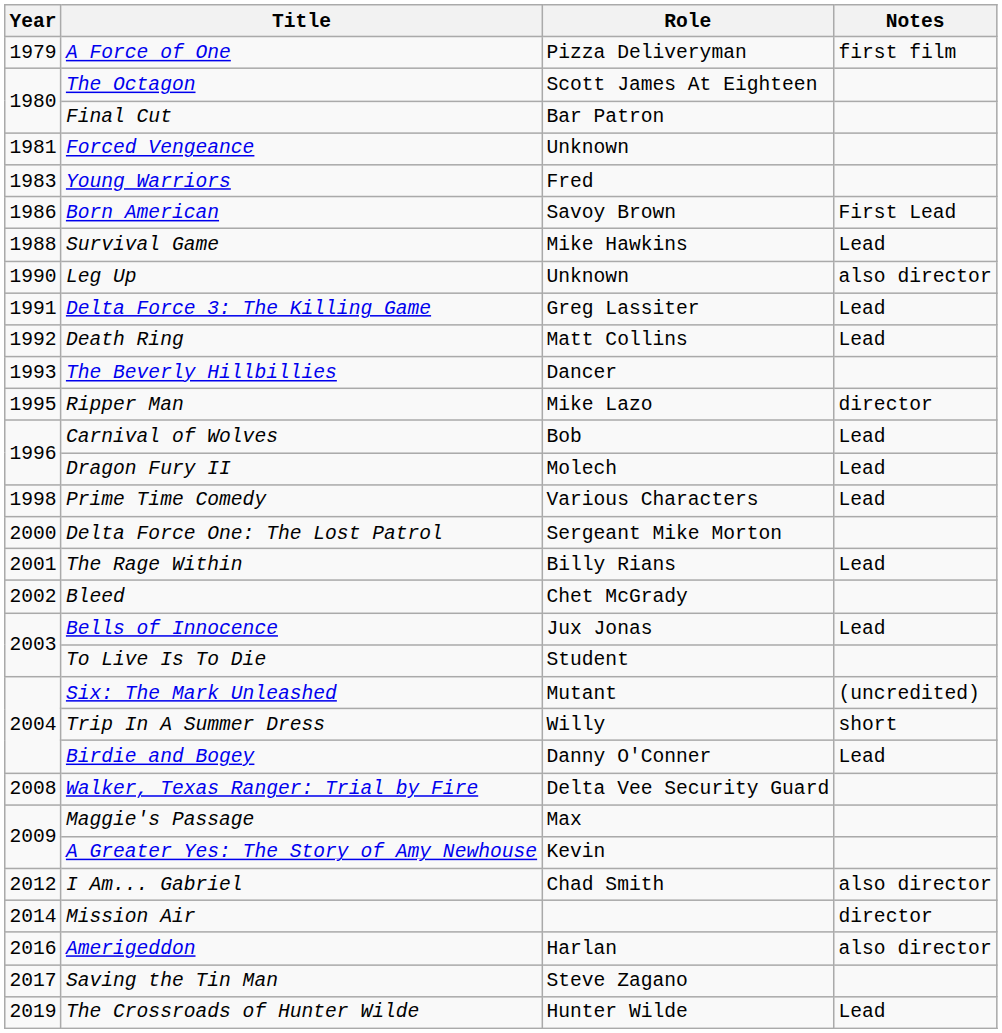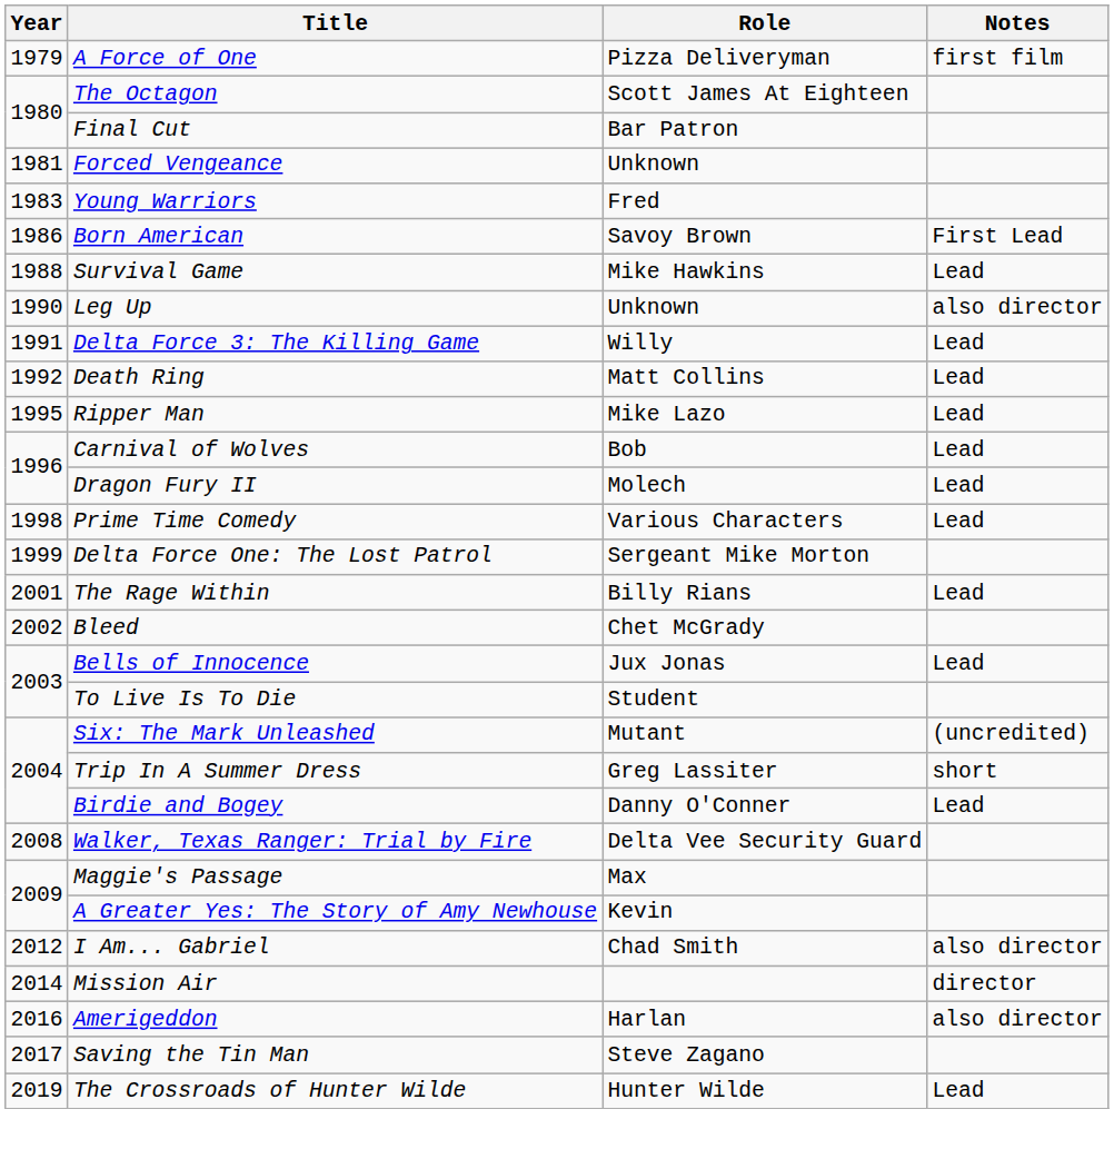Delta Force 3: The Killing Game | Role: Greg Lassiter -> Willy
- row: 1993 | The Beverly Hillbillies | Dancer
Ripper Man | Notes: director -> Lead
Delta Force One: The Lost Patrol | Year: 2000 -> 1999
Trip In A Summer Dress | Role: Willy -> Greg Lassiter
